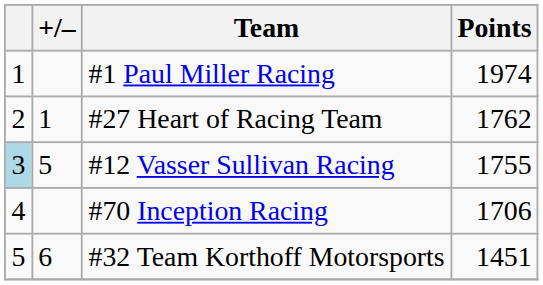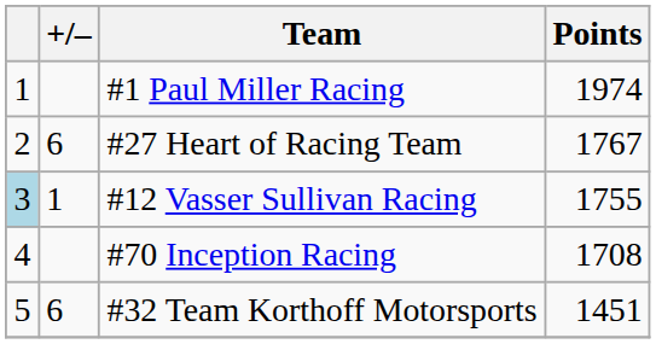#27 Heart of Racing Team | +/–: 1 -> 6
#27 Heart of Racing Team | Points: 1762 -> 1767
#12 Vasser Sullivan Racing | +/–: 5 -> 1
#70 Inception Racing | Points: 1706 -> 1708
